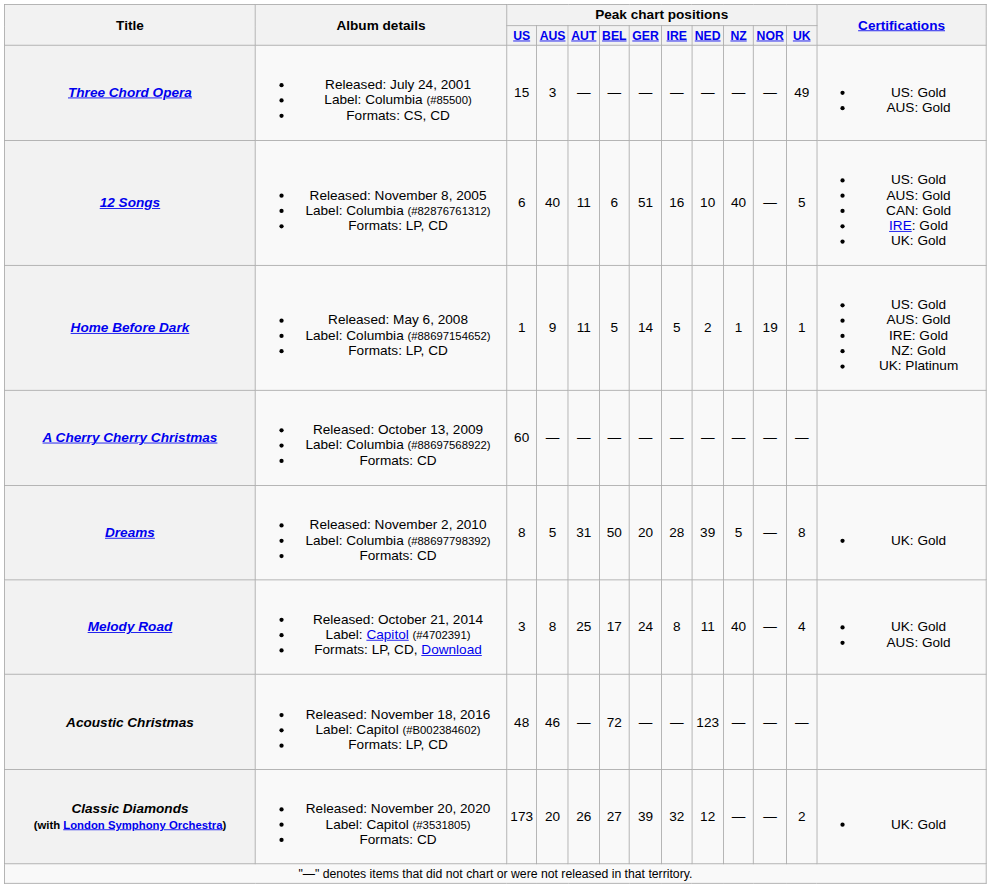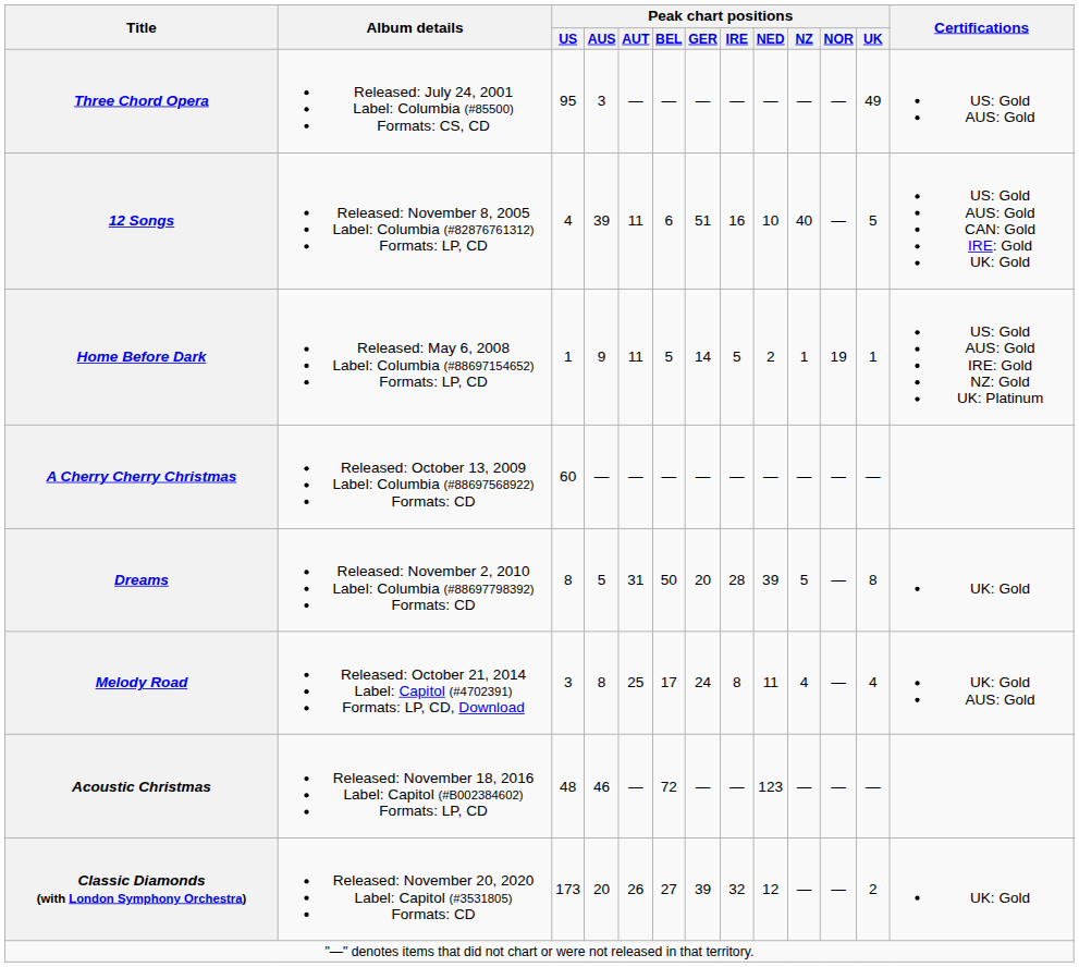Three Chord Opera | Peak chart positions / US: 15 -> 95
12 Songs | Peak chart positions / US: 6 -> 4
12 Songs | Peak chart positions / AUS: 40 -> 39
Melody Road | Peak chart positions / NZ: 40 -> 4
